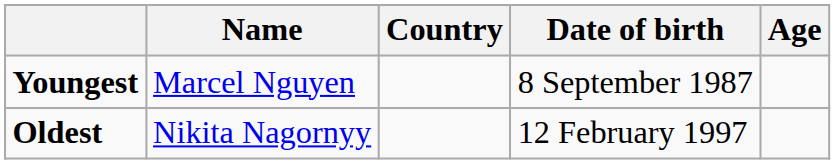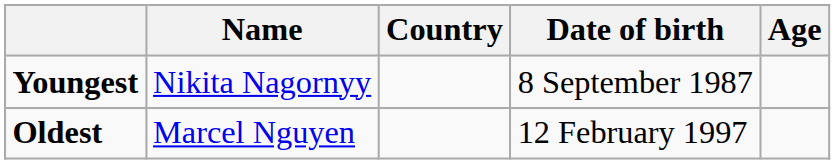Youngest | Name: Marcel Nguyen -> Nikita Nagornyy
Oldest | Name: Nikita Nagornyy -> Marcel Nguyen
